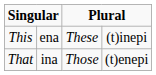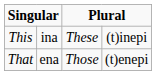This | column 2: ena -> ina
That | column 2: ina -> ena
